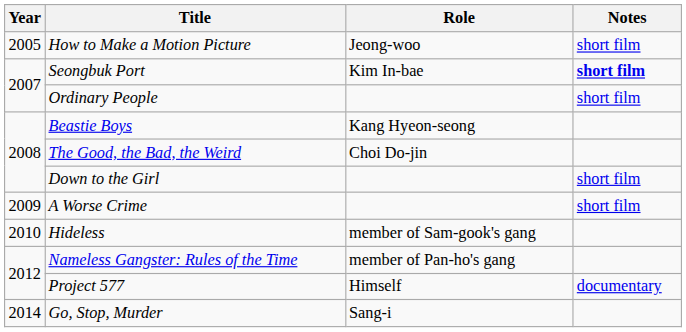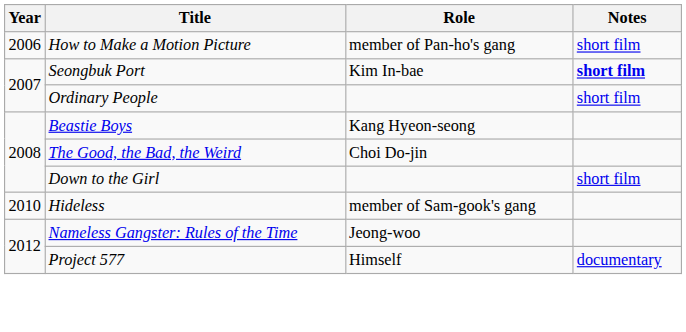How to Make a Motion Picture | Year: 2005 -> 2006
How to Make a Motion Picture | Role: Jeong-woo -> member of Pan-ho's gang
- row: 2009 | A Worse Crime | short film
Nameless Gangster: Rules of the Time | Role: member of Pan-ho's gang -> Jeong-woo
- row: 2014 | Go, Stop, Murder | Sang-i
